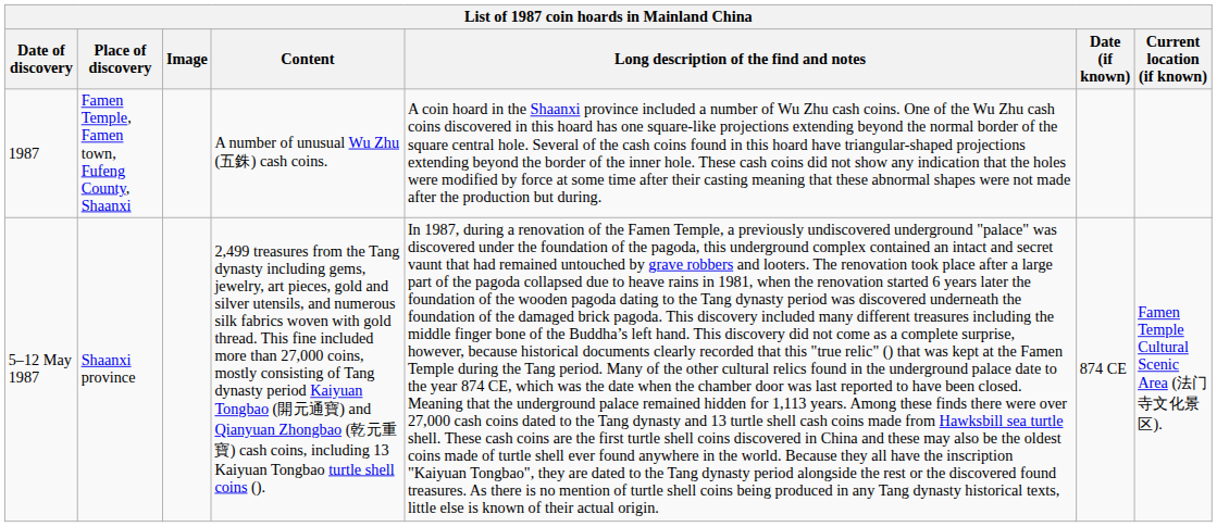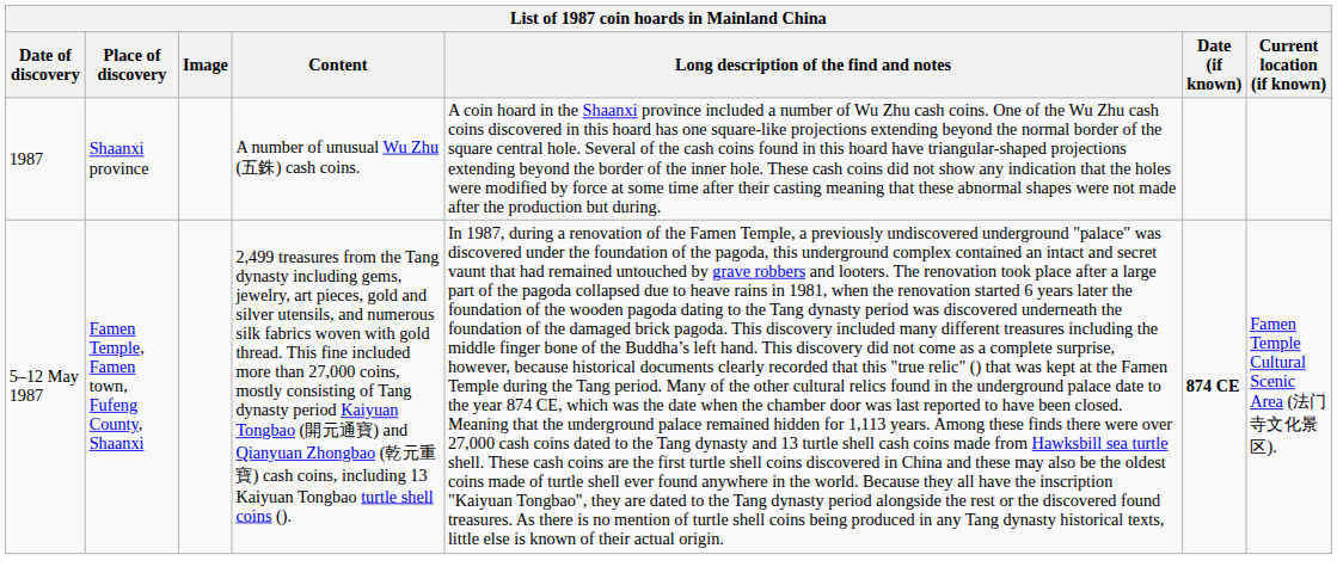1987 | Place of discovery: Famen Temple, Famen town, Fufeng County, Shaanxi -> Shaanxi province
5–12 May 1987 | Place of discovery: Shaanxi province -> Famen Temple, Famen town, Fufeng County, Shaanxi
5–12 May 1987 | Date (if known): normal -> bold
